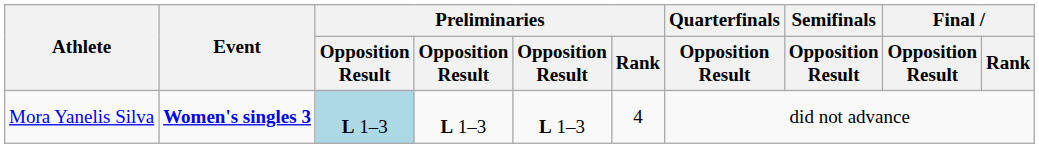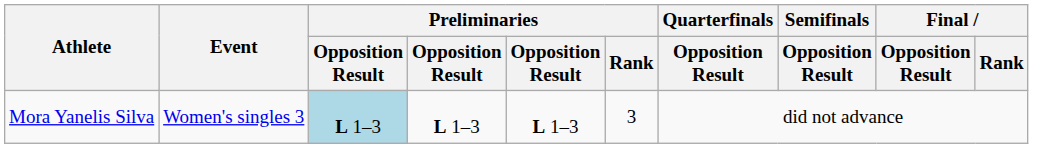Mora Yanelis Silva | Event: bold -> normal
Mora Yanelis Silva | Preliminaries / Rank: 4 -> 3
